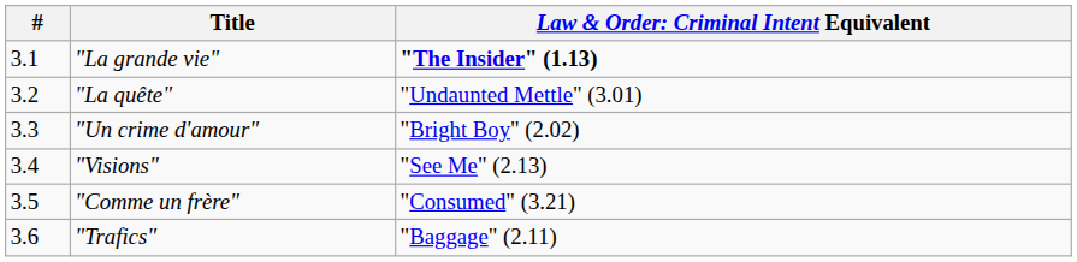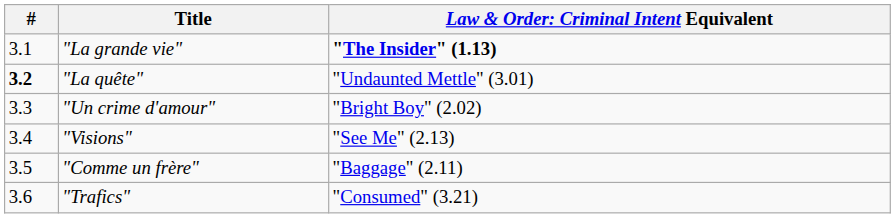"La quête" | #: normal -> bold
"Comme un frère" | column 3: "Consumed" (3.21) -> "Baggage" (2.11)
"Trafics" | column 3: "Baggage" (2.11) -> "Consumed" (3.21)
